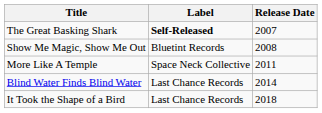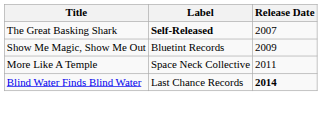Show Me Magic, Show Me Out | Release Date: 2008 -> 2009
Blind Water Finds Blind Water | Release Date: normal -> bold
- row: It Took the Shape of a Bird | Last Chance Records | 2018
